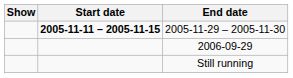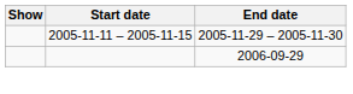2005-11-29 – 2005-11-30 | Start date: bold -> normal
- row: Still running
